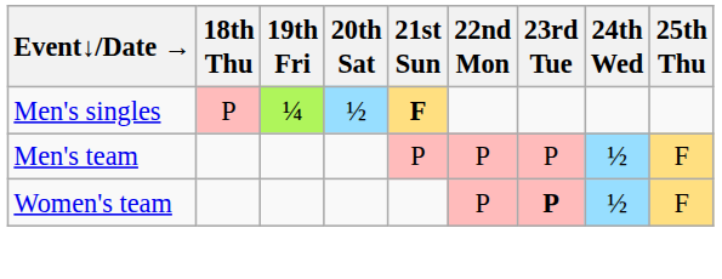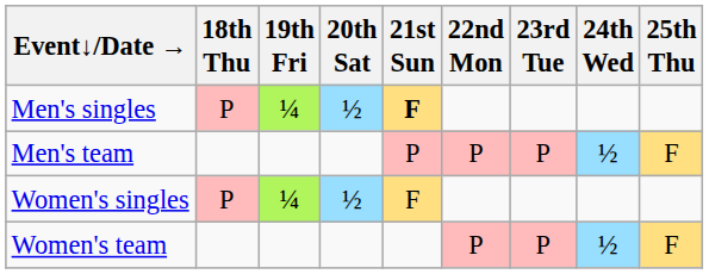+ row: Women's singles | P | ¼ | ½ | F
Women's team | 23rd Tue: bold -> normal
